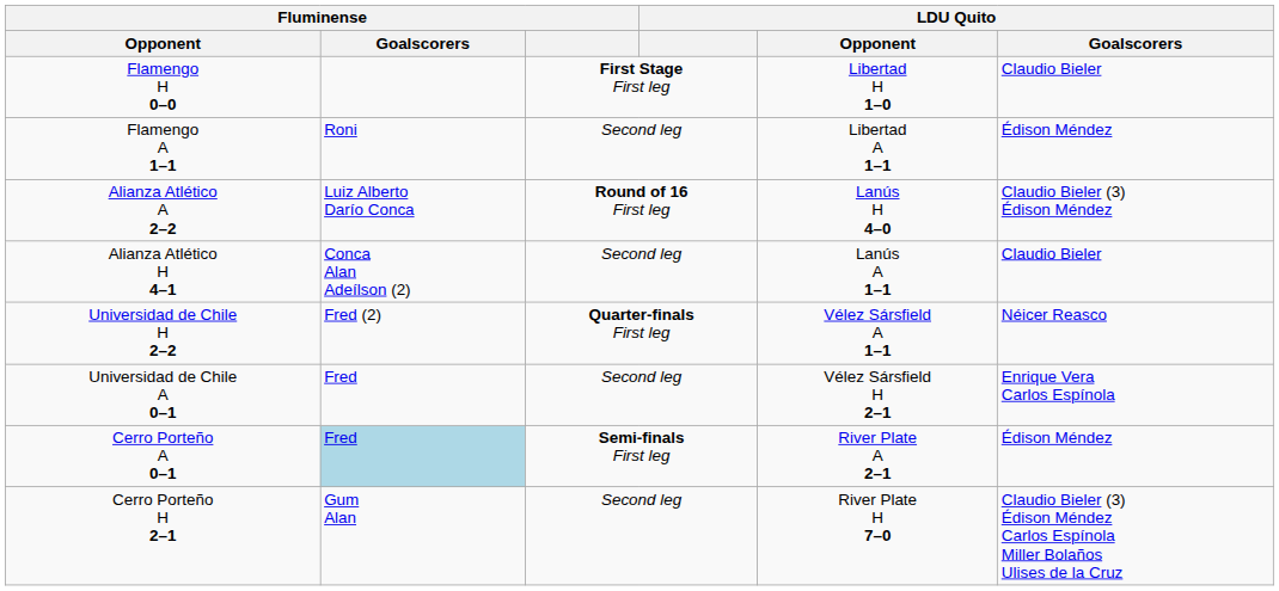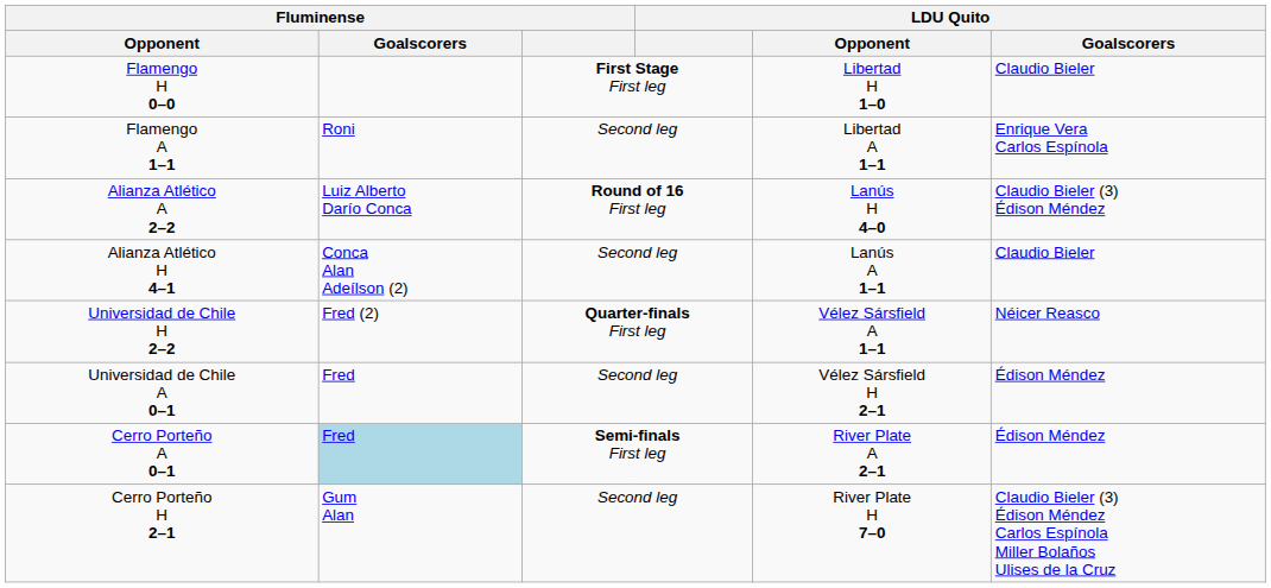Flamengo A 1–1 | LDU Quito / Goalscorers: Édison Méndez -> Enrique Vera Carlos Espínola
Universidad de Chile A 0–1 | LDU Quito / Goalscorers: Enrique Vera Carlos Espínola -> Édison Méndez
